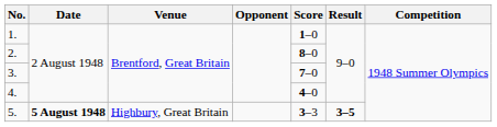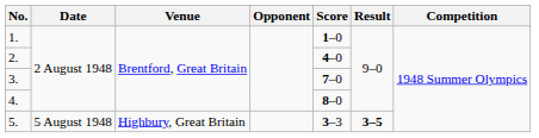2. | Score: 8–0 -> 4–0
4. | Score: 4–0 -> 8–0
5. | Date: bold -> normal
